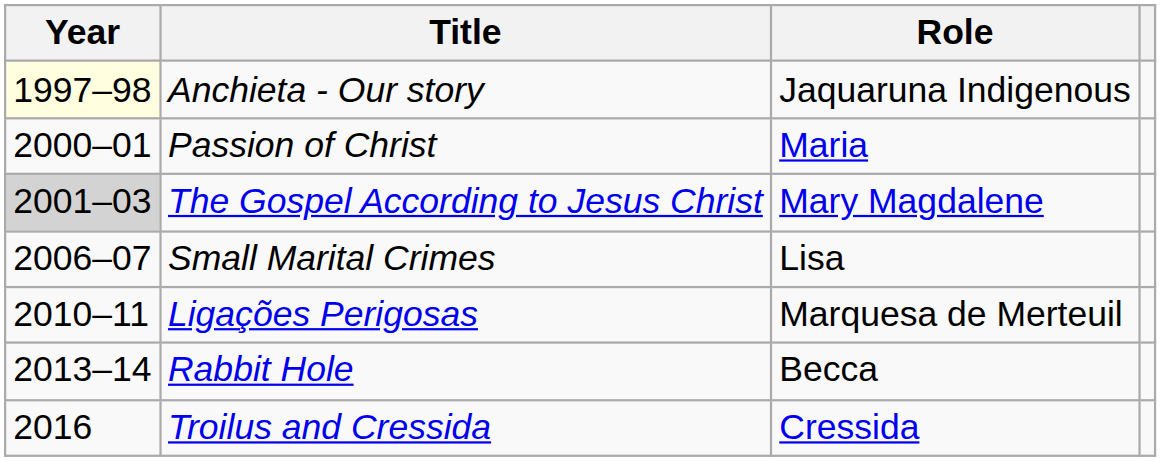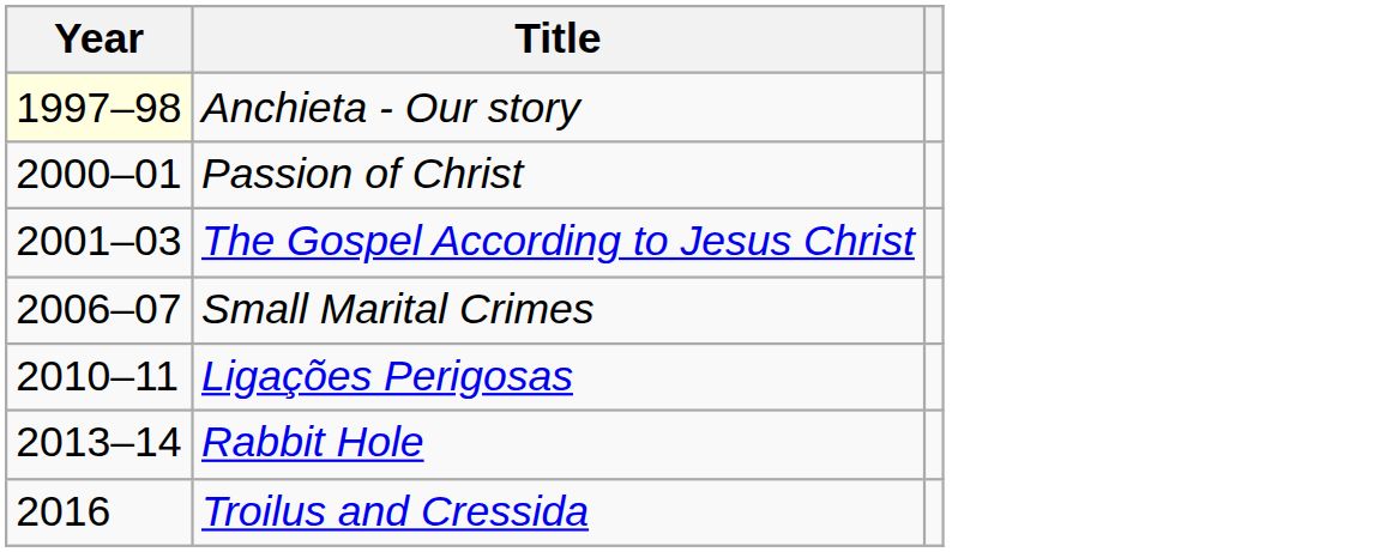- column: Role | Jaquaruna Indigenous | Maria | Mary Magdalene | Lisa | Marquesa de Merteuil | Becca | Cressida
The Gospel According to Jesus Christ | Year: lightgrey background -> no background
